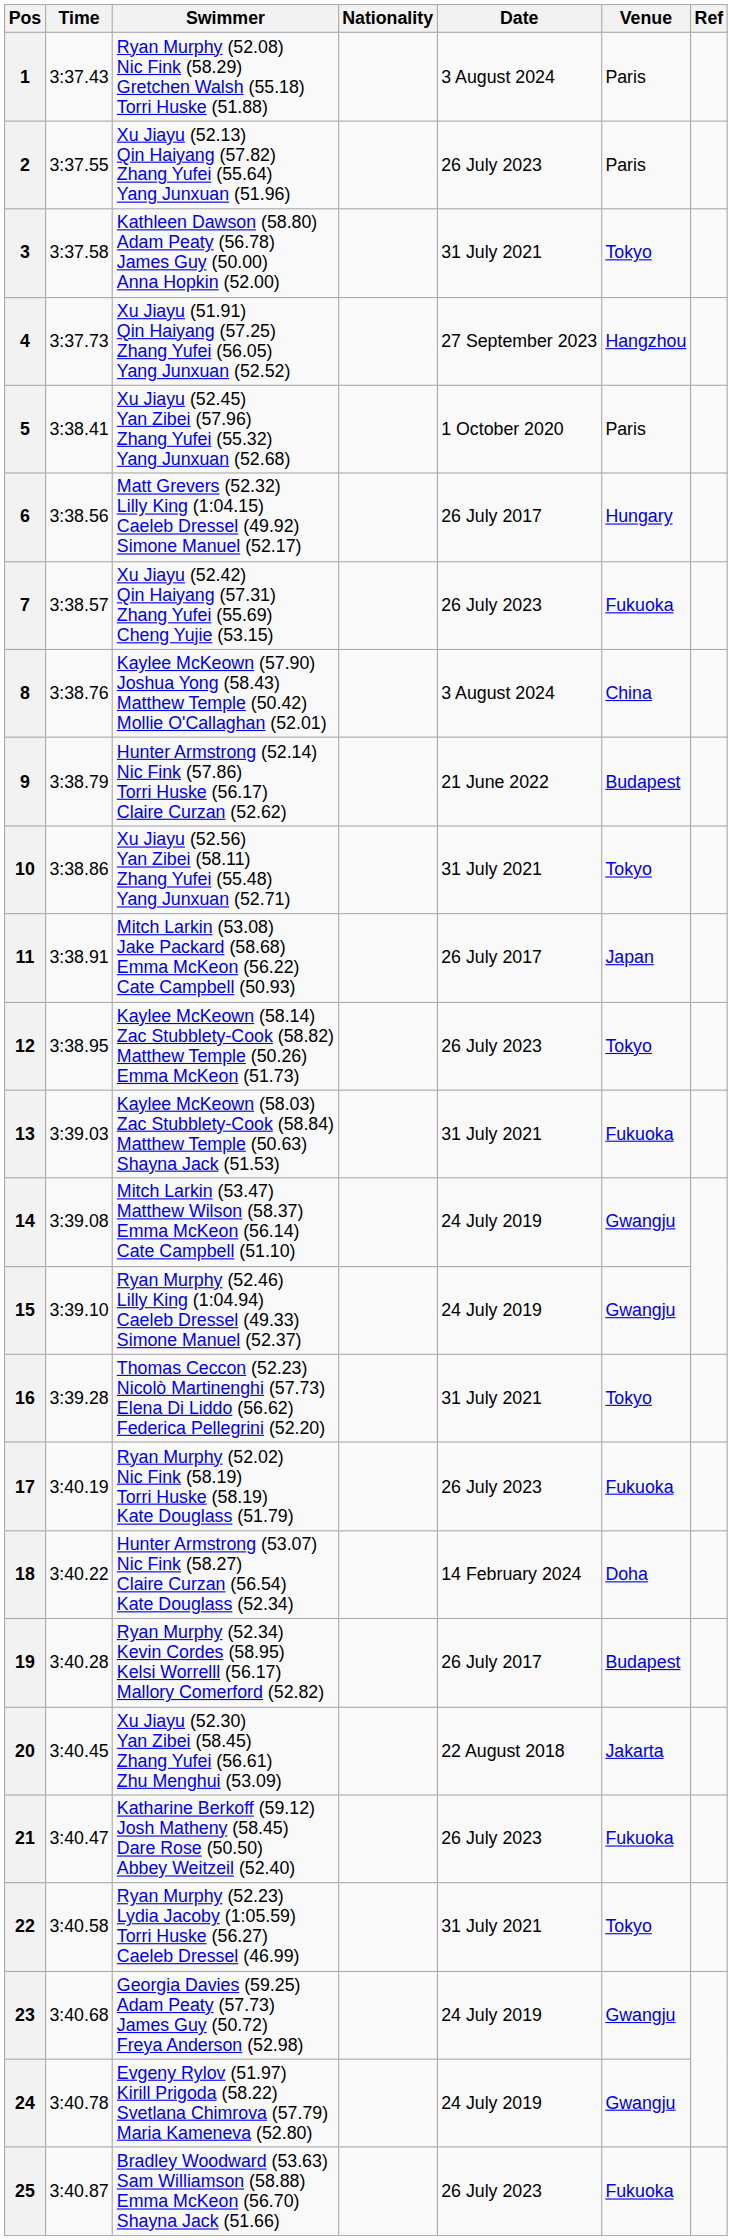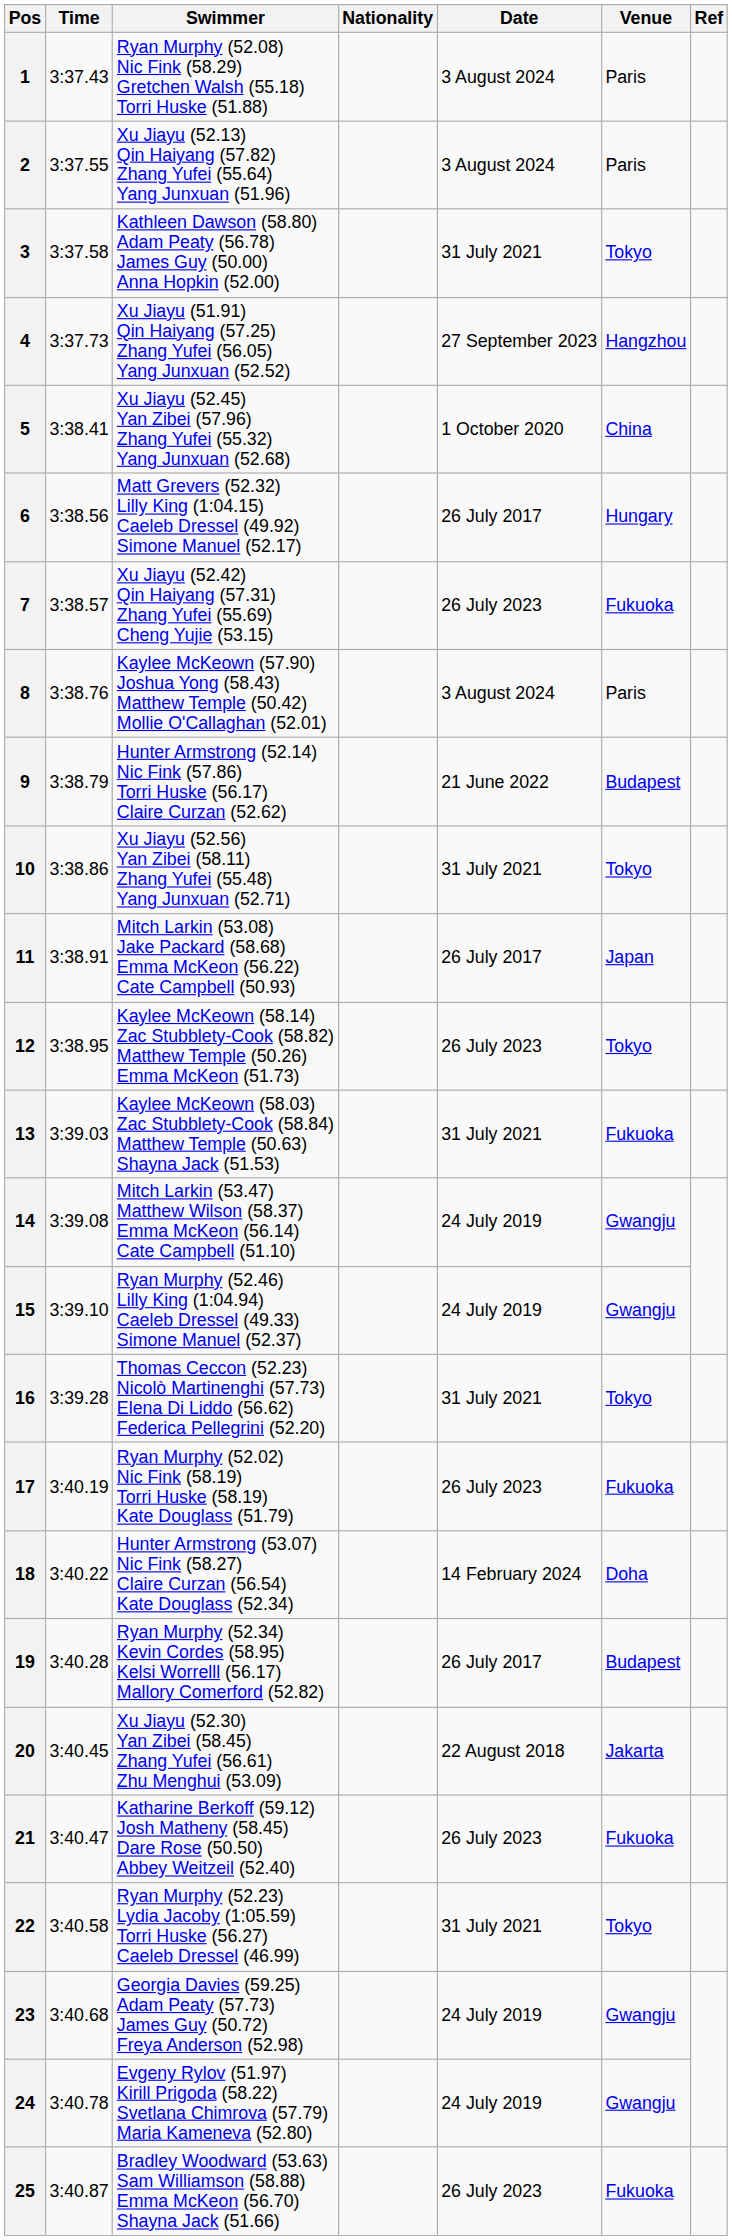2 | Date: 26 July 2023 -> 3 August 2024
5 | Venue: Paris -> China
8 | Venue: China -> Paris
